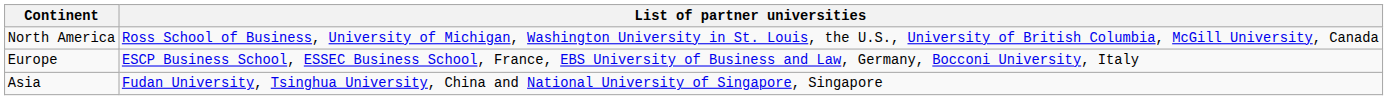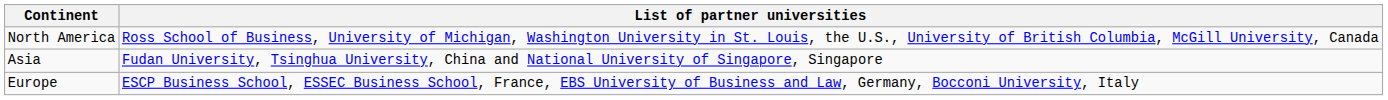rows swapped: Europe <-> Asia
